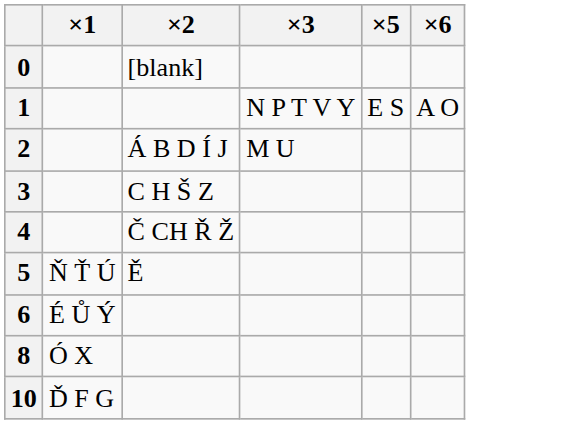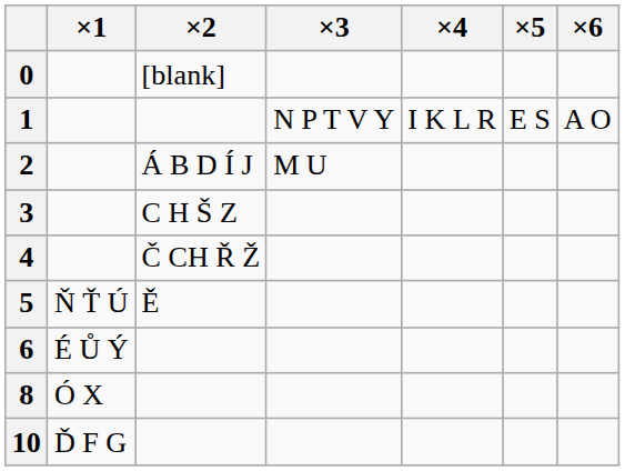+ column: ×4 | I K L R
